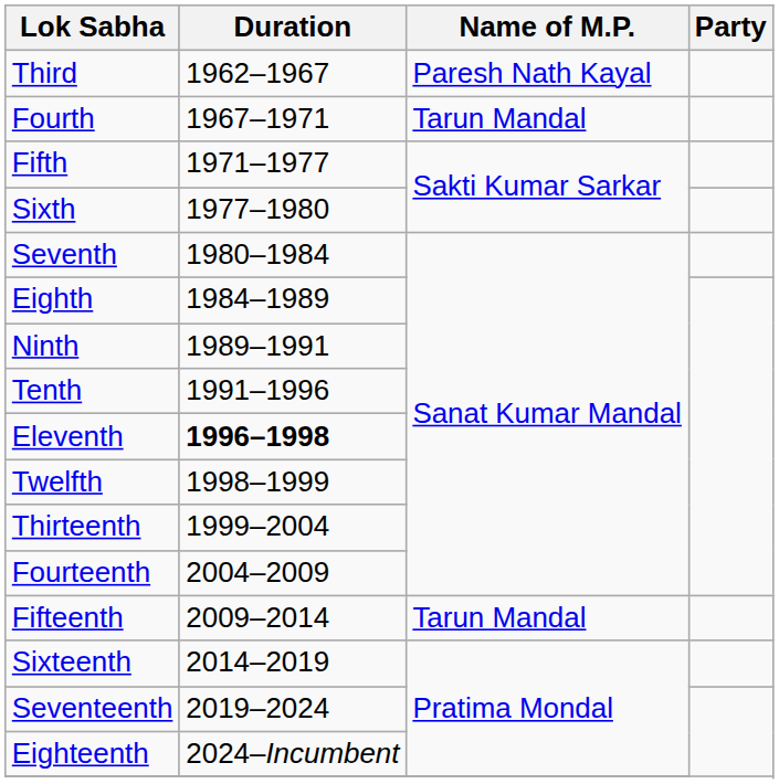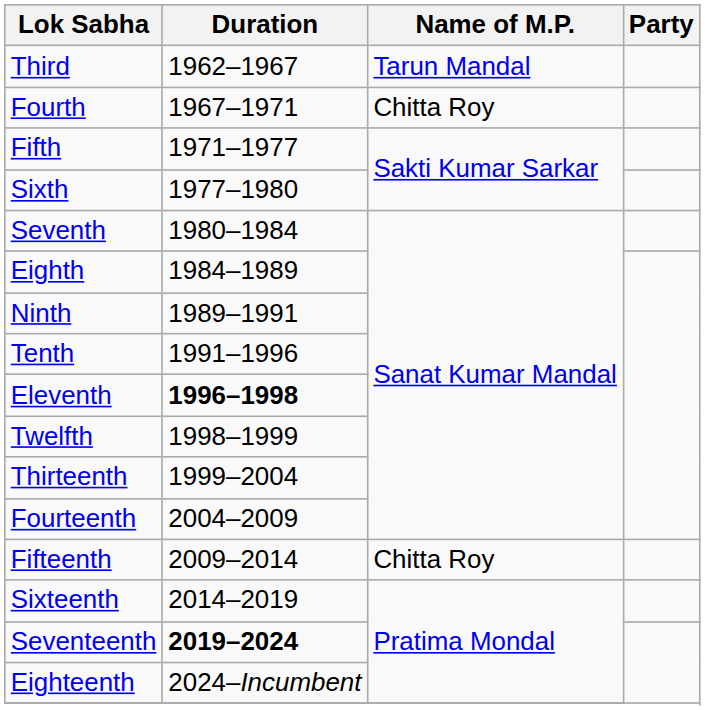Third | Name of M.P.: Paresh Nath Kayal -> Tarun Mandal
Fourth | Name of M.P.: Tarun Mandal -> Chitta Roy
Fifteenth | Name of M.P.: Tarun Mandal -> Chitta Roy
Seventeenth | Duration: normal -> bold
